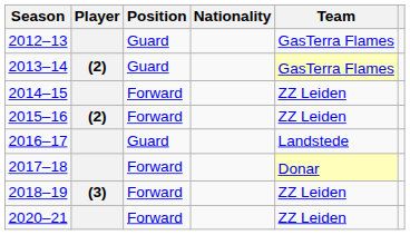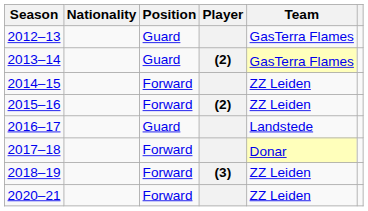columns swapped: Player <-> Nationality
